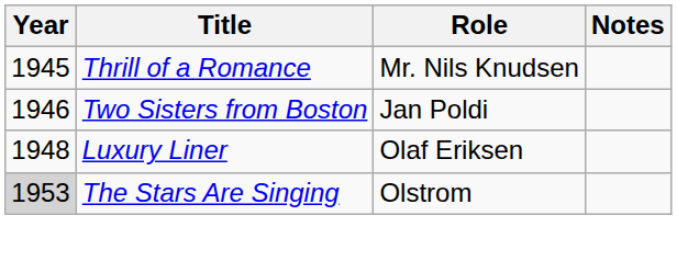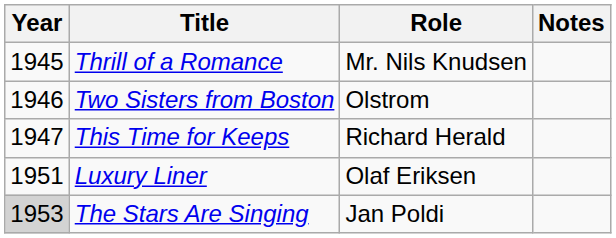Two Sisters from Boston | Role: Jan Poldi -> Olstrom
+ row: 1947 | This Time for Keeps | Richard Herald
Luxury Liner | Year: 1948 -> 1951
The Stars Are Singing | Role: Olstrom -> Jan Poldi
